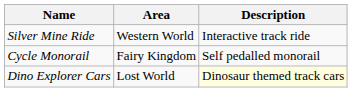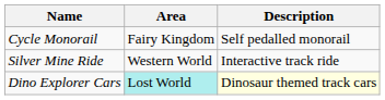rows swapped: Cycle Monorail <-> Silver Mine Ride
Dino Explorer Cars | Area: no background -> paleturquoise background
